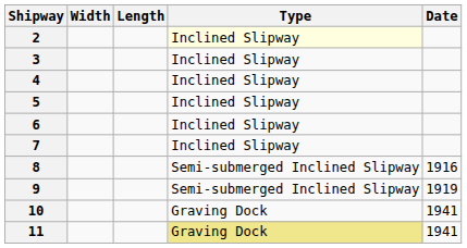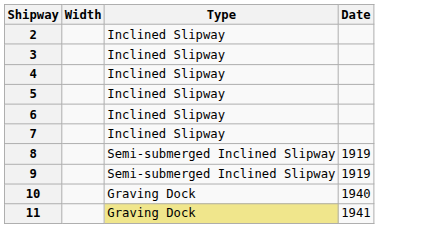- column: Length
2 | Type: lightyellow background -> no background
8 | Date: 1916 -> 1919
10 | Date: 1941 -> 1940
